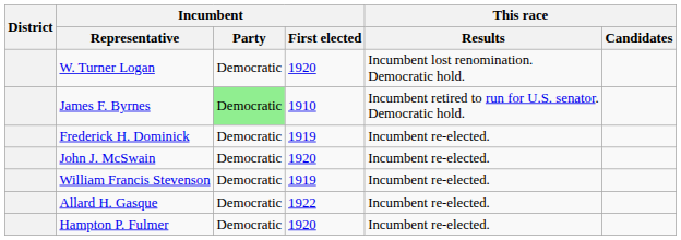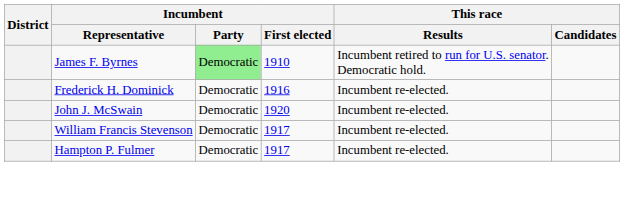- row: W. Turner Logan | Democratic | 1920 | Incumbent lost renomination. Democratic hold.
Frederick H. Dominick | Incumbent / First elected: 1919 -> 1916
William Francis Stevenson | Incumbent / First elected: 1919 -> 1917
- row: Allard H. Gasque | Democratic | 1922 | Incumbent re-elected.
Hampton P. Fulmer | Incumbent / First elected: 1920 -> 1917
